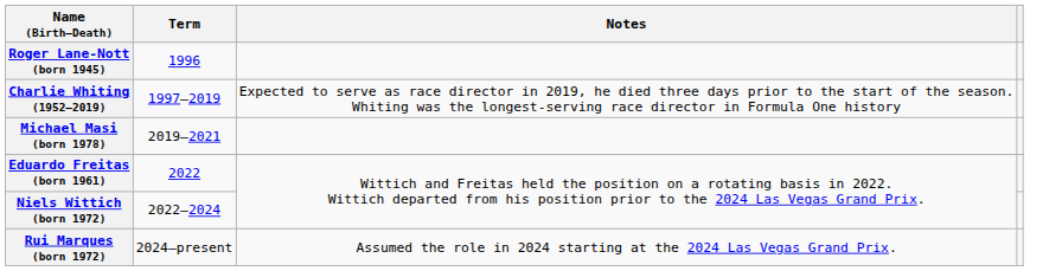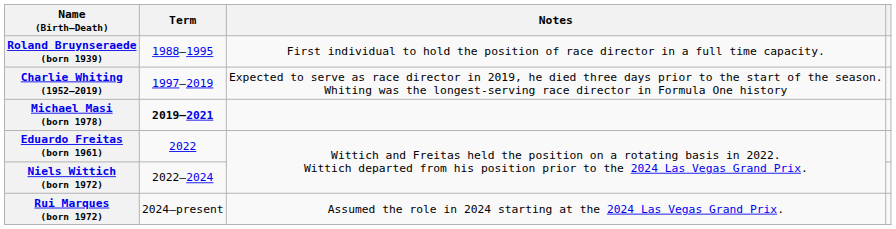+ row: Roland Bruynseraede (born 1939) | 1988–1995 | First individual to hold the position of race director in a full time capacity.
- row: Roger Lane-Nott (born 1945) | 1996
Michael Masi (born 1978) | Term: normal -> bold
